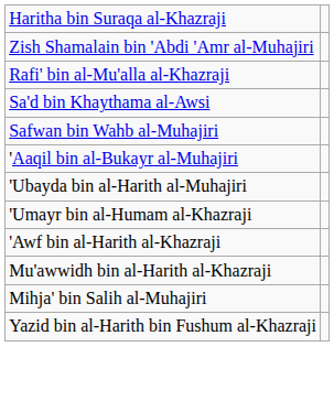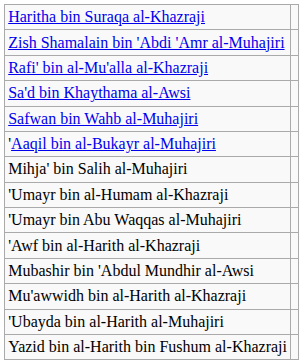rows swapped: 'Ubayda bin al-Harith al-Muhajiri <-> Mihja' bin Salih al-Muhajiri
+ row: 'Umayr bin Abu Waqqas al-Muhajiri
+ row: Mubashir bin 'Abdul Mundhir al-Awsi
